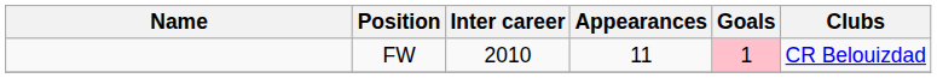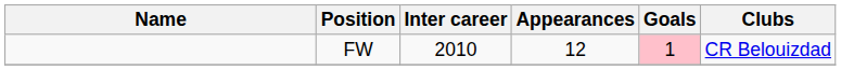FW | Appearances: 11 -> 12
